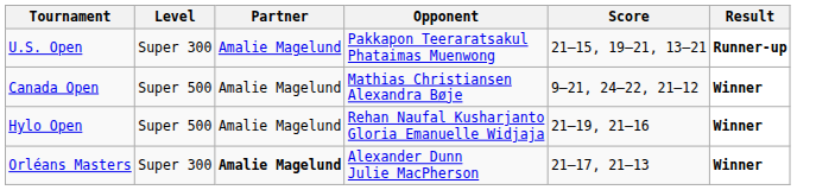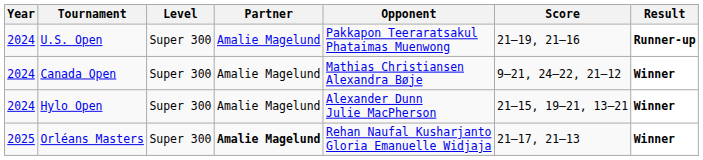+ column: Year | 2024 | 2024 | 2024 | 2025
U.S. Open | Score: 21–15, 19–21, 13–21 -> 21–19, 21–16
Canada Open | Level: Super 500 -> Super 300
Hylo Open | Level: Super 500 -> Super 300
Hylo Open | Opponent: Rehan Naufal Kusharjanto Gloria Emanuelle Widjaja -> Alexander Dunn Julie MacPherson
Hylo Open | Score: 21–19, 21–16 -> 21–15, 19–21, 13–21
Orléans Masters | Opponent: Alexander Dunn Julie MacPherson -> Rehan Naufal Kusharjanto Gloria Emanuelle Widjaja
